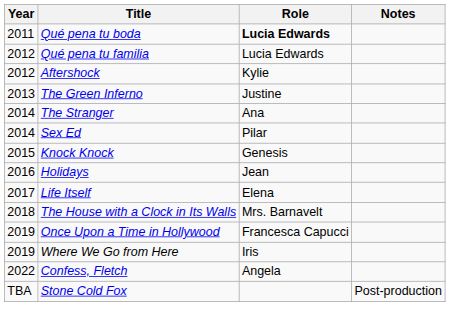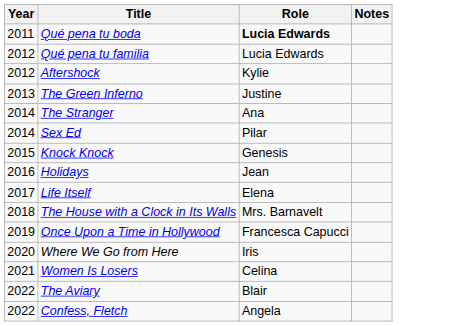Where We Go from Here | Year: 2019 -> 2020
+ row: 2021 | Women Is Losers | Celina
+ row: 2022 | The Aviary | Blair
- row: TBA | Stone Cold Fox | Post-production
